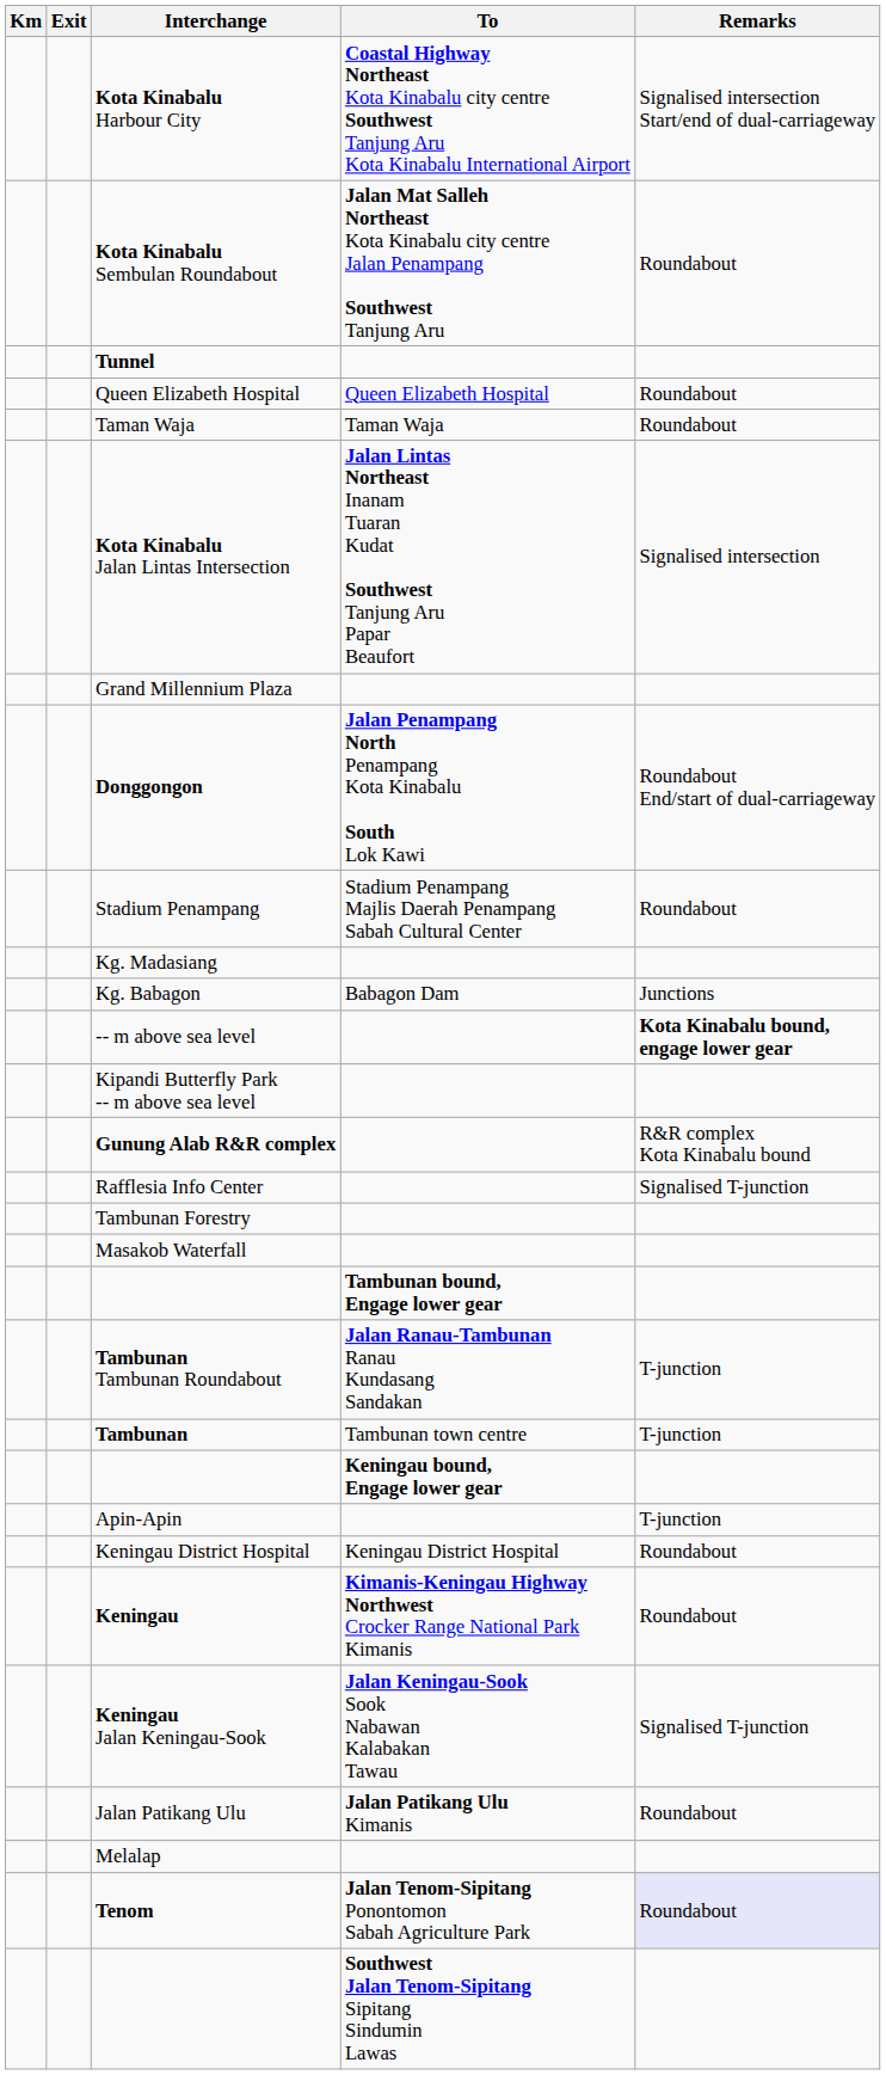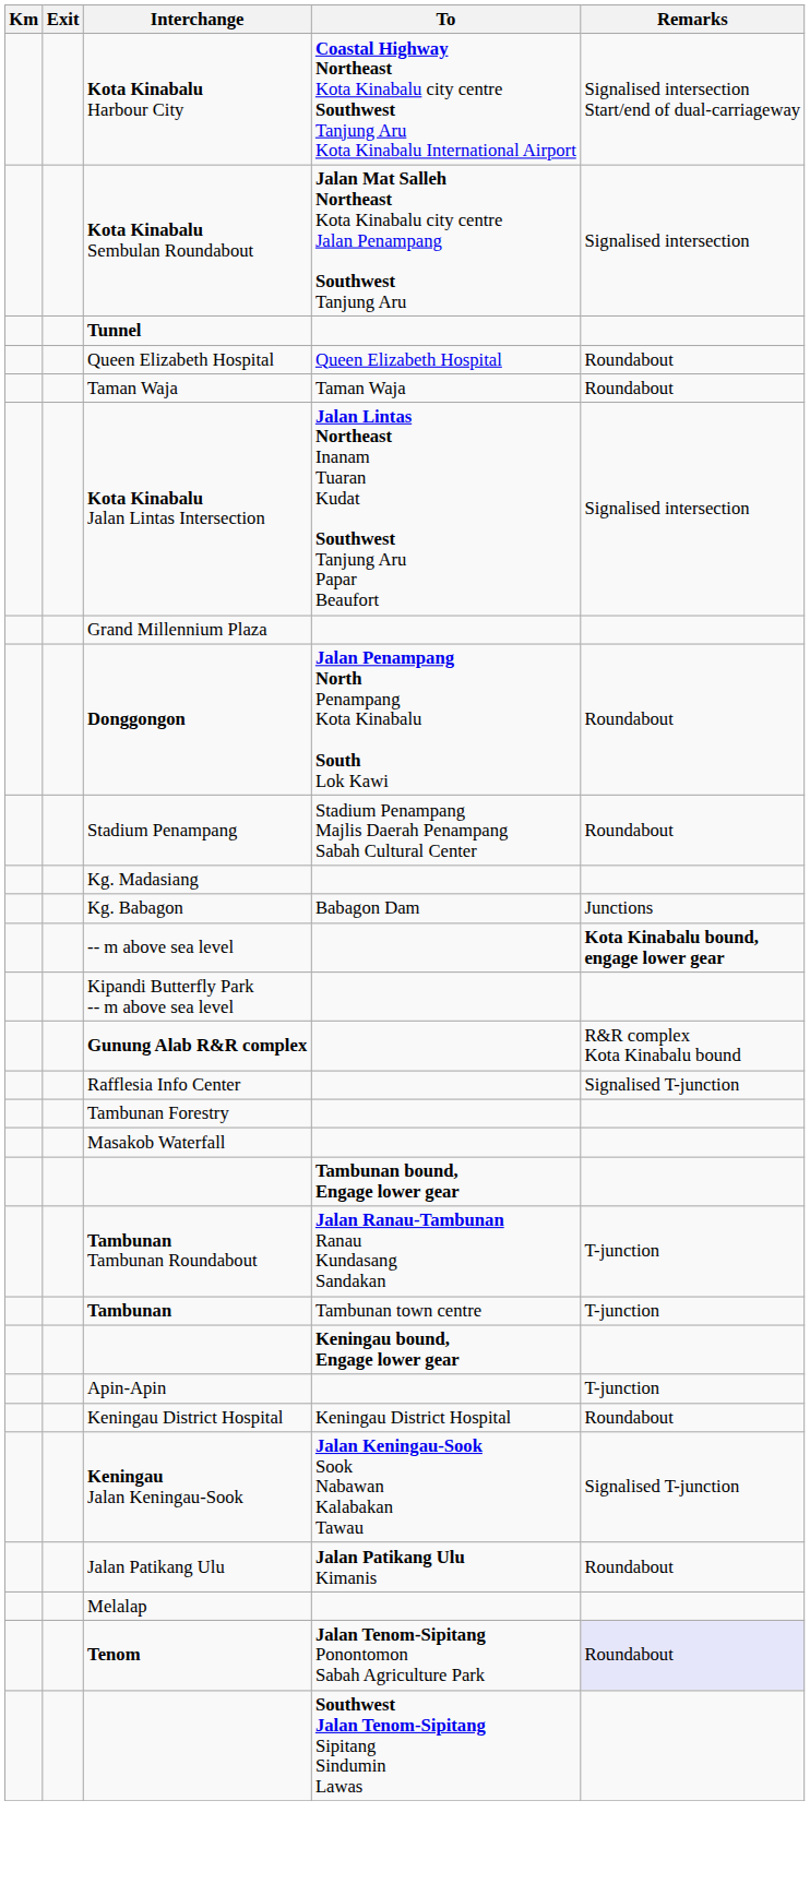Kota Kinabalu Sembulan Roundabout | Remarks: Roundabout -> Signalised intersection
Donggongon | Remarks: Roundabout End/start of dual-carriageway -> Roundabout
- row: Keningau | Kimanis-Keningau Highway Northwest Crocker Range National Park Kimanis | Roundabout
